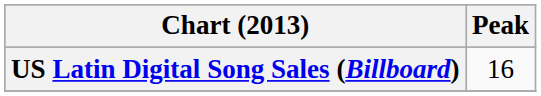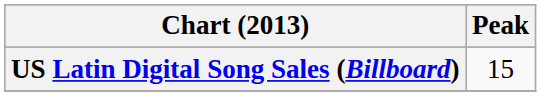US Latin Digital Song Sales (Billboard) | Peak: 16 -> 15
